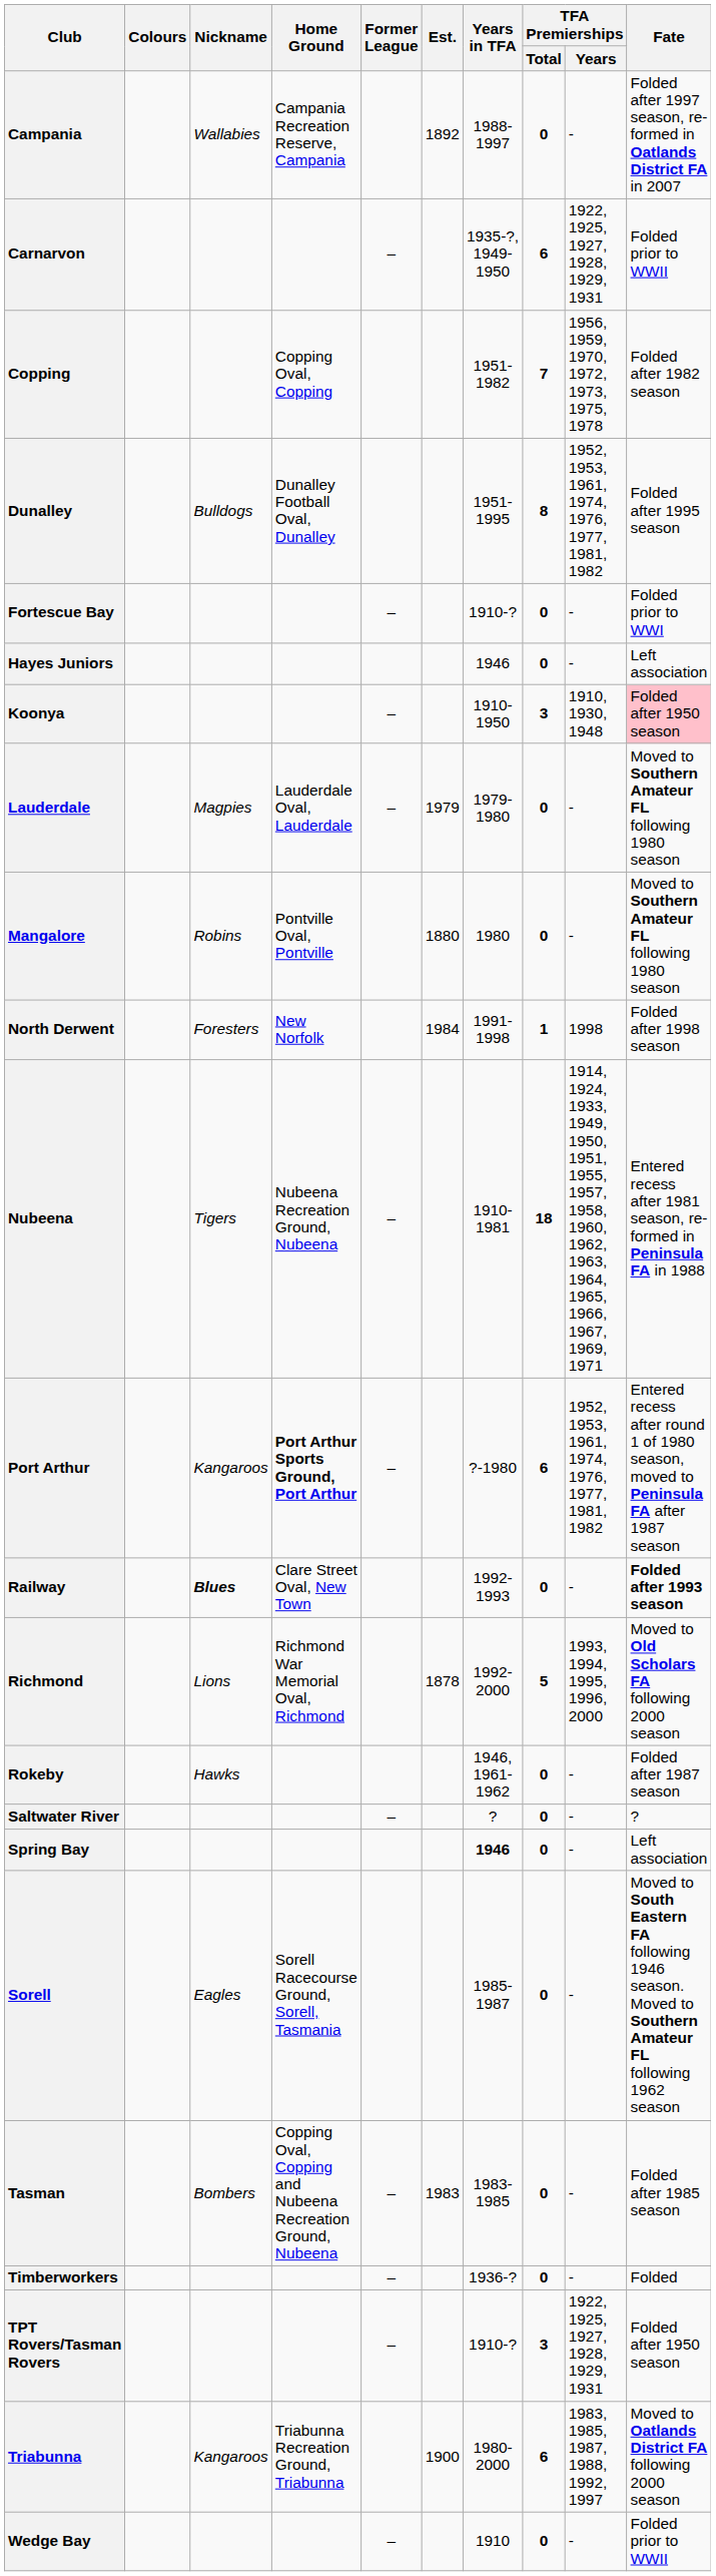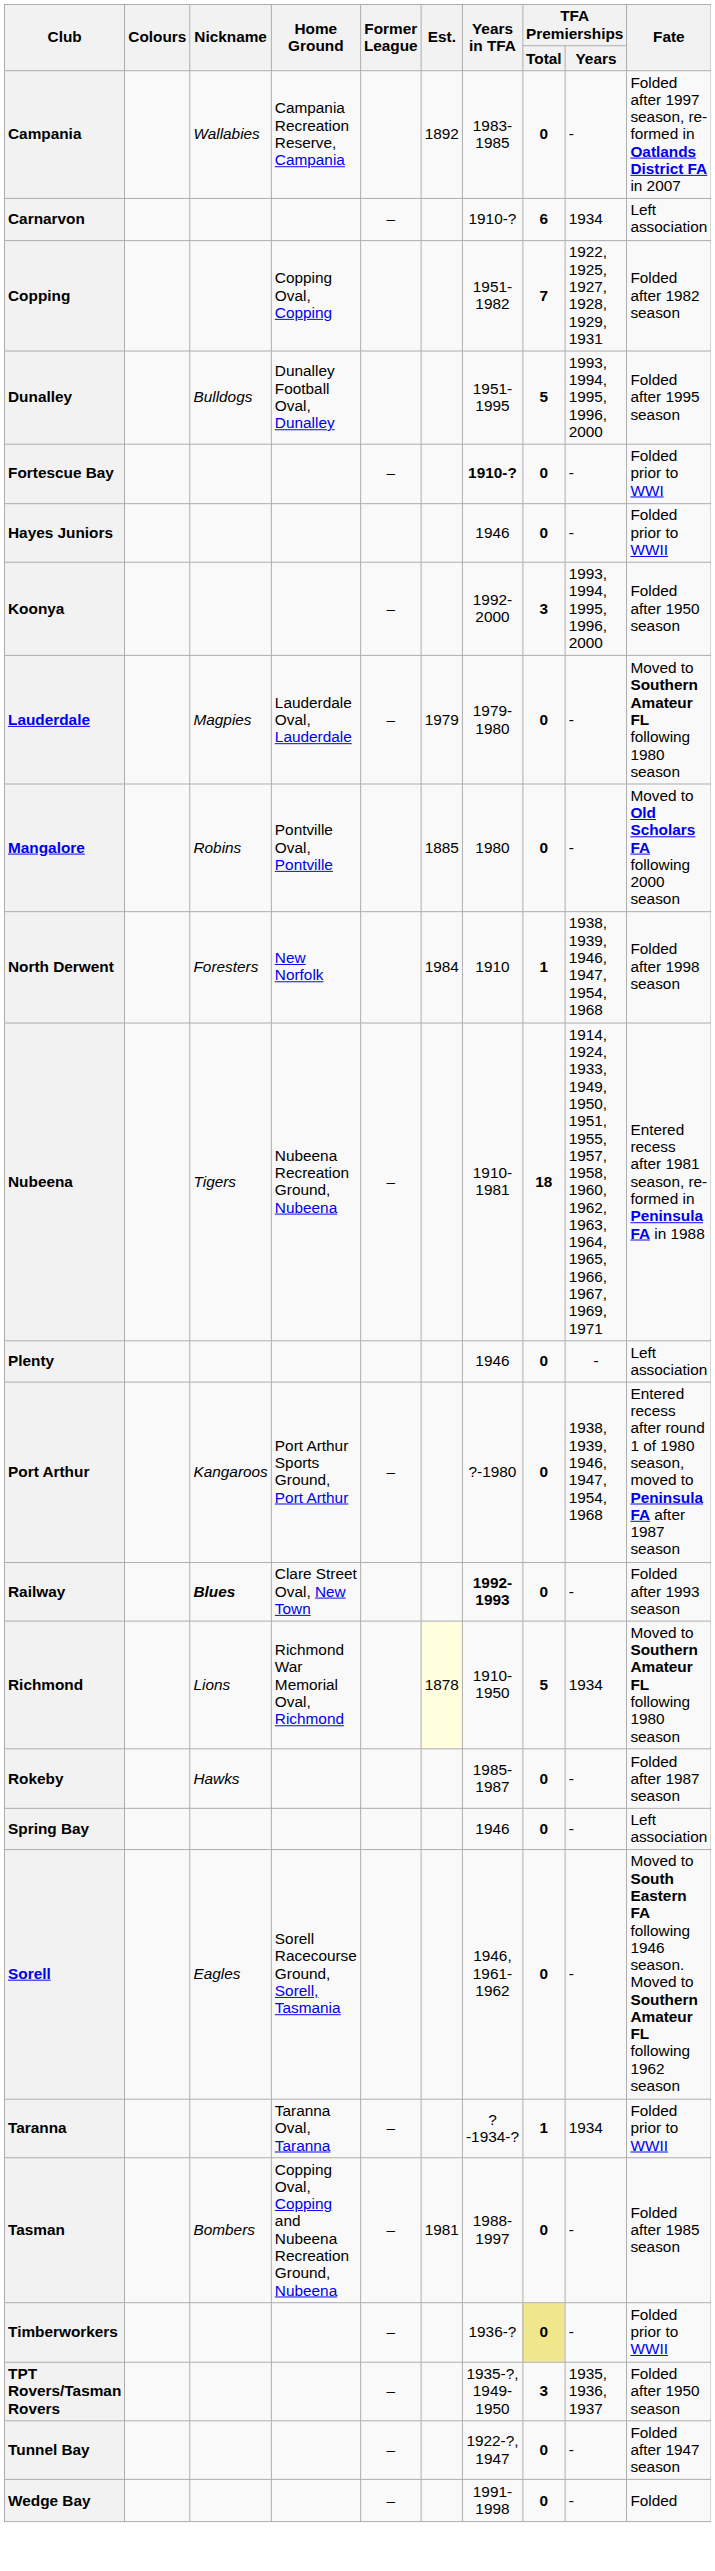Campania | Years in TFA: 1988-1997 -> 1983-1985
Carnarvon | Years in TFA: 1935-?, 1949-1950 -> 1910-?
Carnarvon | TFA Premierships / Years: 1922, 1925, 1927, 1928, 1929, 1931 -> 1934
Carnarvon | Fate: Folded prior to WWII -> Left association
Copping | TFA Premierships / Years: 1956, 1959, 1970, 1972, 1973, 1975, 1978 -> 1922, 1925, 1927, 1928, 1929, 1931
Dunalley | TFA Premierships / Total: 8 -> 5
Dunalley | TFA Premierships / Years: 1952, 1953, 1961, 1974, 1976, 1977, 1981, 1982 -> 1993, 1994, 1995, 1996, 2000
Fortescue Bay | Years in TFA: normal -> bold
Hayes Juniors | Fate: Left association -> Folded prior to WWII
Koonya | Years in TFA: 1910-1950 -> 1992-2000
Koonya | TFA Premierships / Years: 1910, 1930, 1948 -> 1993, 1994, 1995, 1996, 2000
Koonya | Fate: pink background -> no background
Mangalore | Est.: 1880 -> 1885
Mangalore | Fate: Moved to Southern Amateur FL following 1980 season -> Moved to Old Scholars FA following 2000 season
North Derwent | Years in TFA: 1991-1998 -> 1910
North Derwent | TFA Premierships / Years: 1998 -> 1938, 1939, 1946, 1947, 1954, 1968
+ row: Plenty | 1946 | 0 | - | Left association
Port Arthur | Home Ground: bold -> normal
Port Arthur | TFA Premierships / Total: 6 -> 0
Port Arthur | TFA Premierships / Years: 1952, 1953, 1961, 1974, 1976, 1977, 1981, 1982 -> 1938, 1939, 1946, 1947, 1954, 1968
Railway | Years in TFA: normal -> bold
Railway | Fate: bold -> normal
Richmond | Est.: no background -> lightyellow background
Richmond | Years in TFA: 1992-2000 -> 1910-1950
Richmond | TFA Premierships / Years: 1993, 1994, 1995, 1996, 2000 -> 1934
Richmond | Fate: Moved to Old Scholars FA following 2000 season -> Moved to Southern Amateur FL following 1980 season
Rokeby | Years in TFA: 1946, 1961-1962 -> 1985-1987
- row: Saltwater River | – | ? | 0 | - | ?
Spring Bay | Years in TFA: bold -> normal
Sorell | Years in TFA: 1985-1987 -> 1946, 1961-1962
+ row: Taranna | Taranna Oval, Taranna | – | ?-1934-? | 1 | 1934 | Folded prior to WWII
Tasman | Est.: 1983 -> 1981
Tasman | Years in TFA: 1983-1985 -> 1988-1997
Timberworkers | TFA Premierships / Total: no background -> khaki background
Timberworkers | Fate: Folded -> Folded prior to WWII
TPT Rovers/Tasman Rovers | Years in TFA: 1910-? -> 1935-?, 1949-1950
TPT Rovers/Tasman Rovers | TFA Premierships / Years: 1922, 1925, 1927, 1928, 1929, 1931 -> 1935, 1936, 1937
- row: Triabunna | Kangaroos | Triabunna Recreation Ground, Triabunna | 1900 | 1980-2000 | 6 | 1983, 1985, 1987, 1988, 1992, 1997 | Moved to Oatlands District FA following 2000 season
+ row: Tunnel Bay | – | 1922-?, 1947 | 0 | - | Folded after 1947 season
Wedge Bay | Years in TFA: 1910 -> 1991-1998
Wedge Bay | Fate: Folded prior to WWII -> Folded
